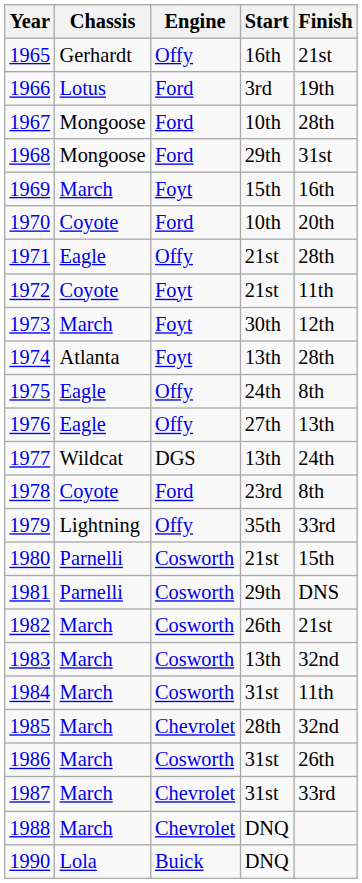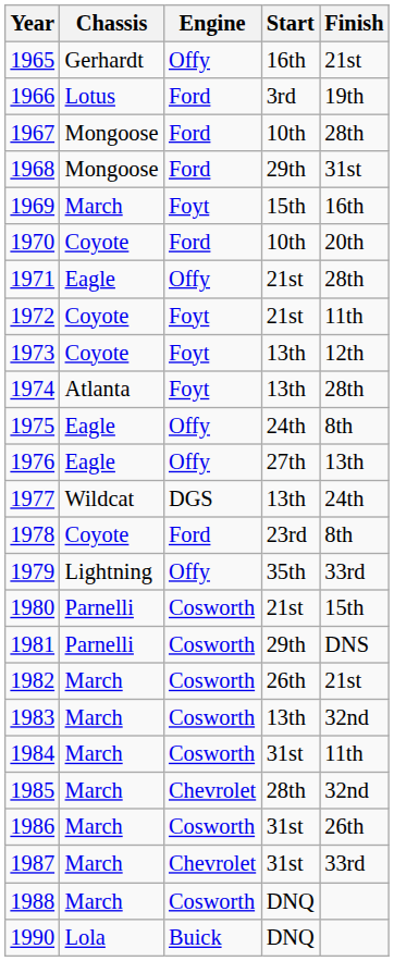1973 | Chassis: March -> Coyote
1973 | Start: 30th -> 13th
1988 | Engine: Chevrolet -> Cosworth
